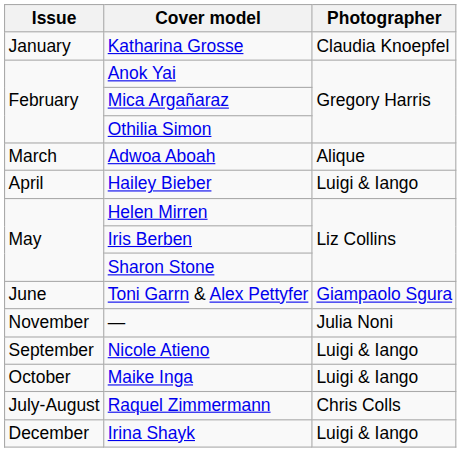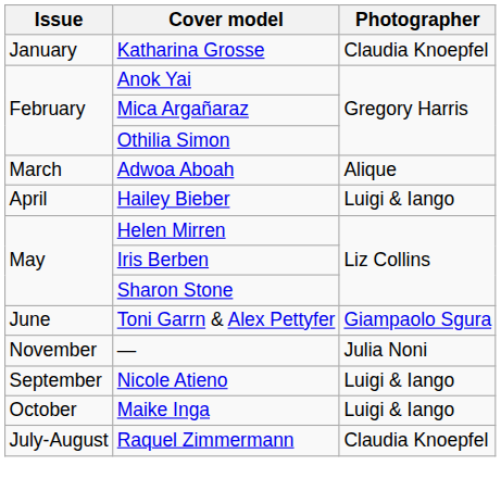Raquel Zimmermann | Photographer: Chris Colls -> Claudia Knoepfel
- row: December | Irina Shayk | Luigi & Iango
